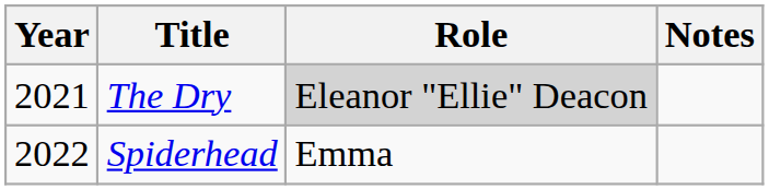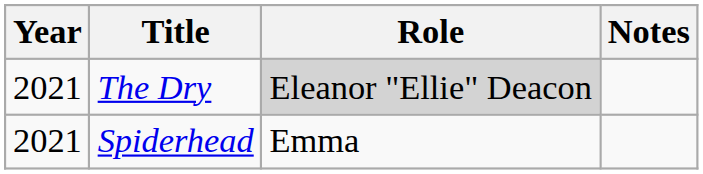Spiderhead | Year: 2022 -> 2021
